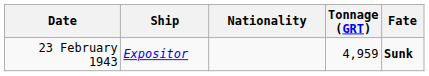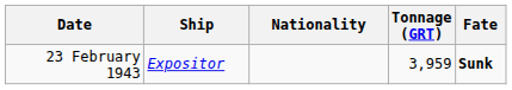23 February 1943 | Tonnage (GRT): 4,959 -> 3,959
